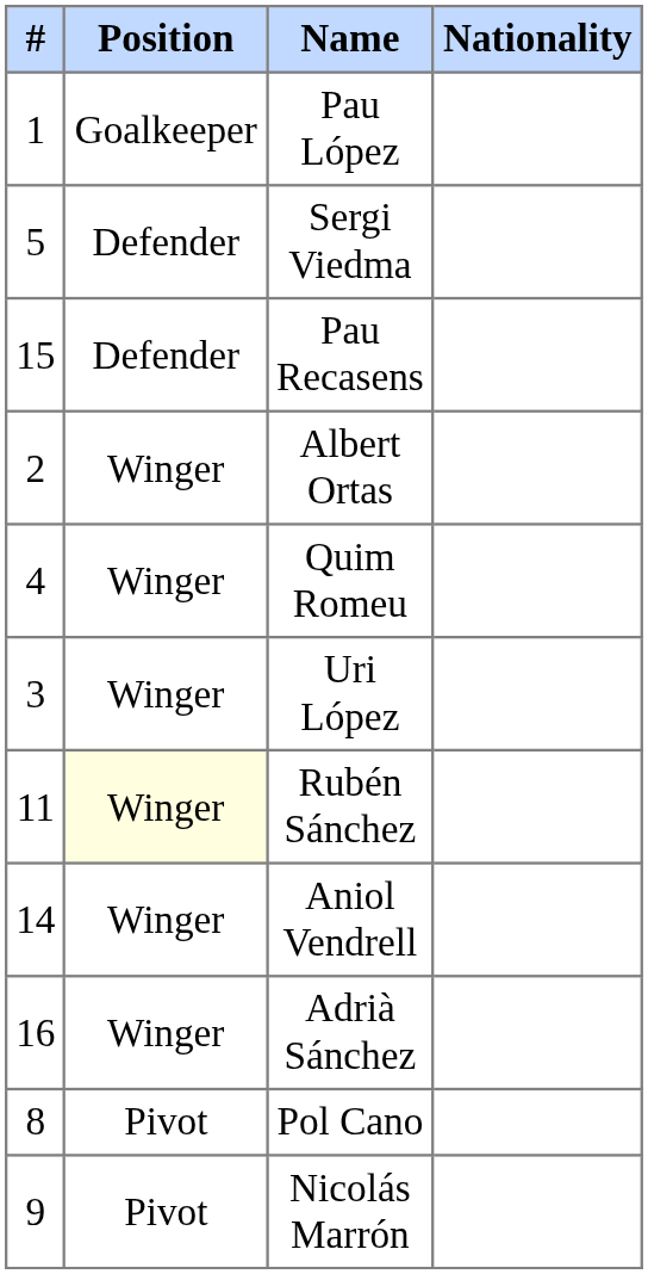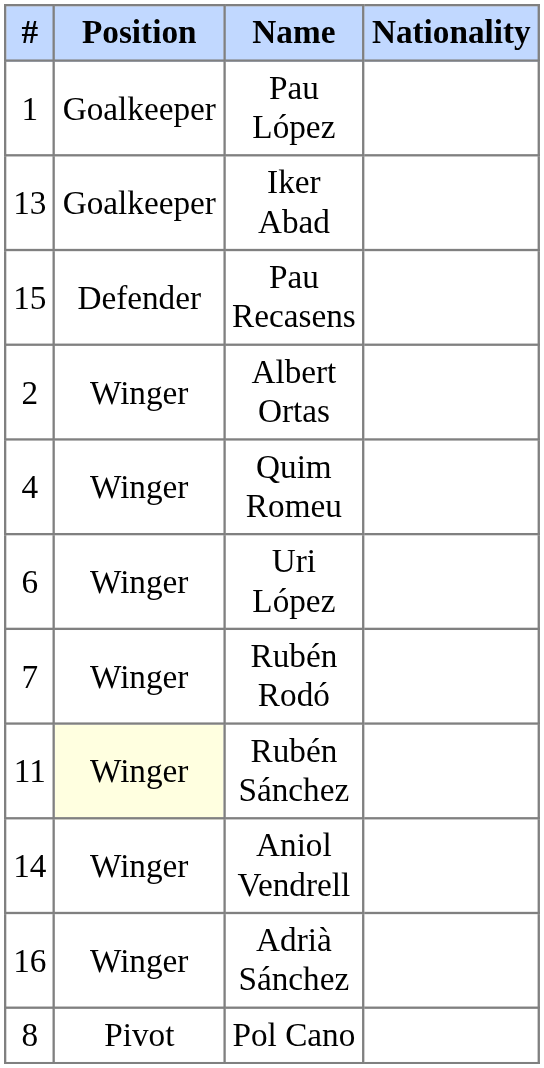+ row: 13 | Goalkeeper | Iker Abad
- row: 5 | Defender | Sergi Viedma
Uri López | #: 3 -> 6
+ row: 7 | Winger | Rubén Rodó
- row: 9 | Pivot | Nicolás Marrón
